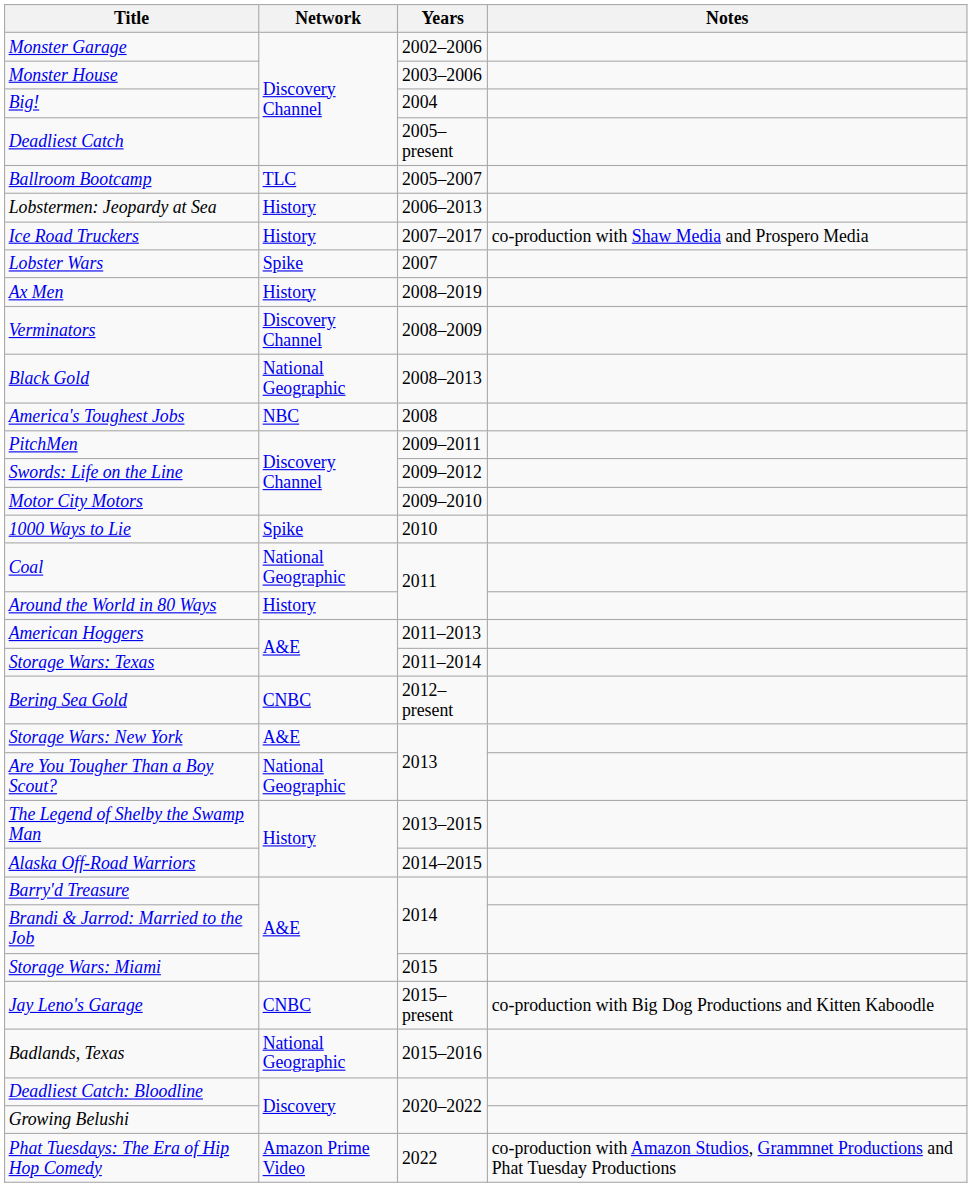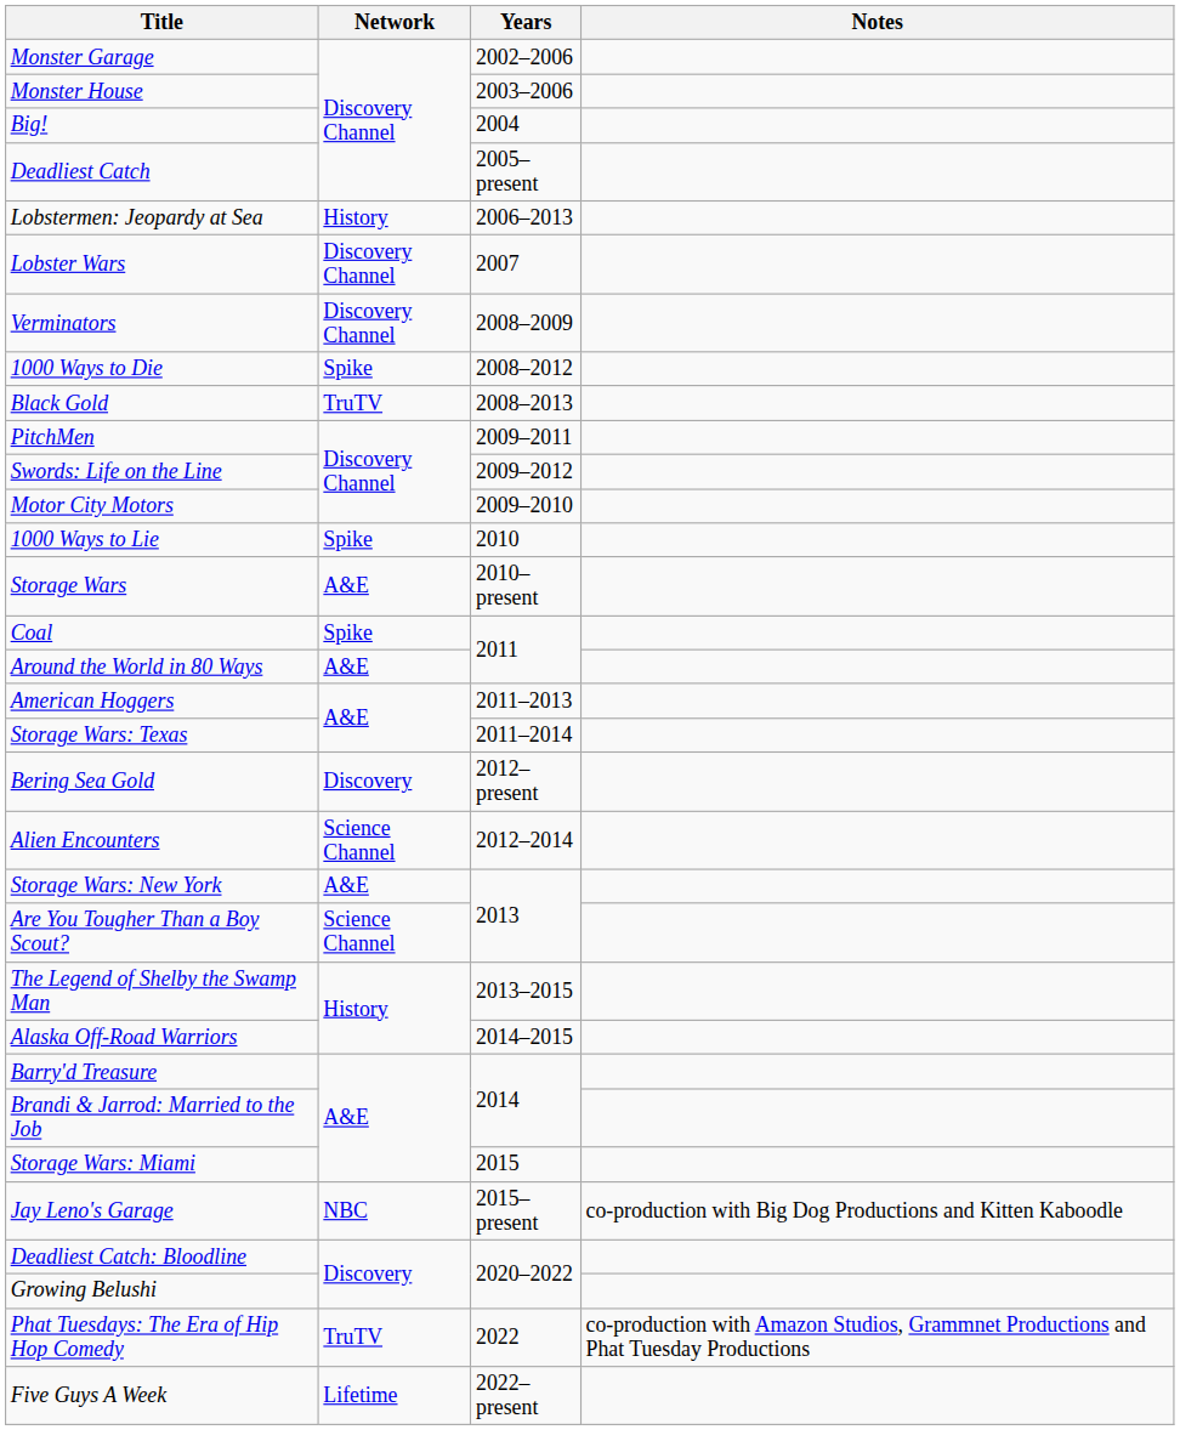- row: Ballroom Bootcamp | TLC | 2005–2007
- row: Ice Road Truckers | History | 2007–2017 | co-production with Shaw Media and Prospero Media
Lobster Wars | Network: Spike -> Discovery Channel
- row: Ax Men | History | 2008–2019
+ row: 1000 Ways to Die | Spike | 2008–2012
Black Gold | Network: National Geographic -> TruTV
- row: America's Toughest Jobs | NBC | 2008
+ row: Storage Wars | A&E | 2010–present
Coal | Network: National Geographic -> Spike
Around the World in 80 Ways | Network: History -> A&E
Bering Sea Gold | Network: CNBC -> Discovery
+ row: Alien Encounters | Science Channel | 2012–2014
Are You Tougher Than a Boy Scout? | Network: National Geographic -> Science Channel
Jay Leno's Garage | Network: CNBC -> NBC
- row: Badlands, Texas | National Geographic | 2015–2016
Phat Tuesdays: The Era of Hip Hop Comedy | Network: Amazon Prime Video -> TruTV
+ row: Five Guys A Week | Lifetime | 2022–present
